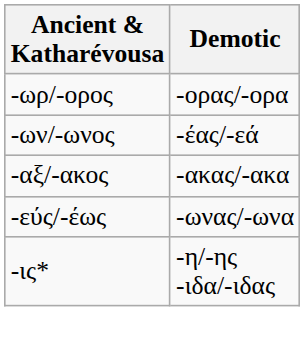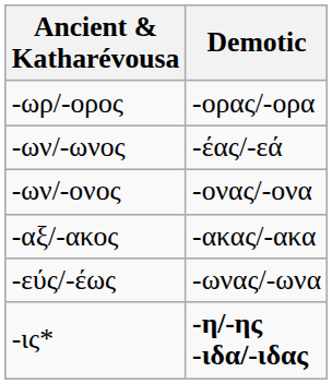+ row: -ων/-ονος | -ονας/-ονα
-ις* | Demotic: normal -> bold
